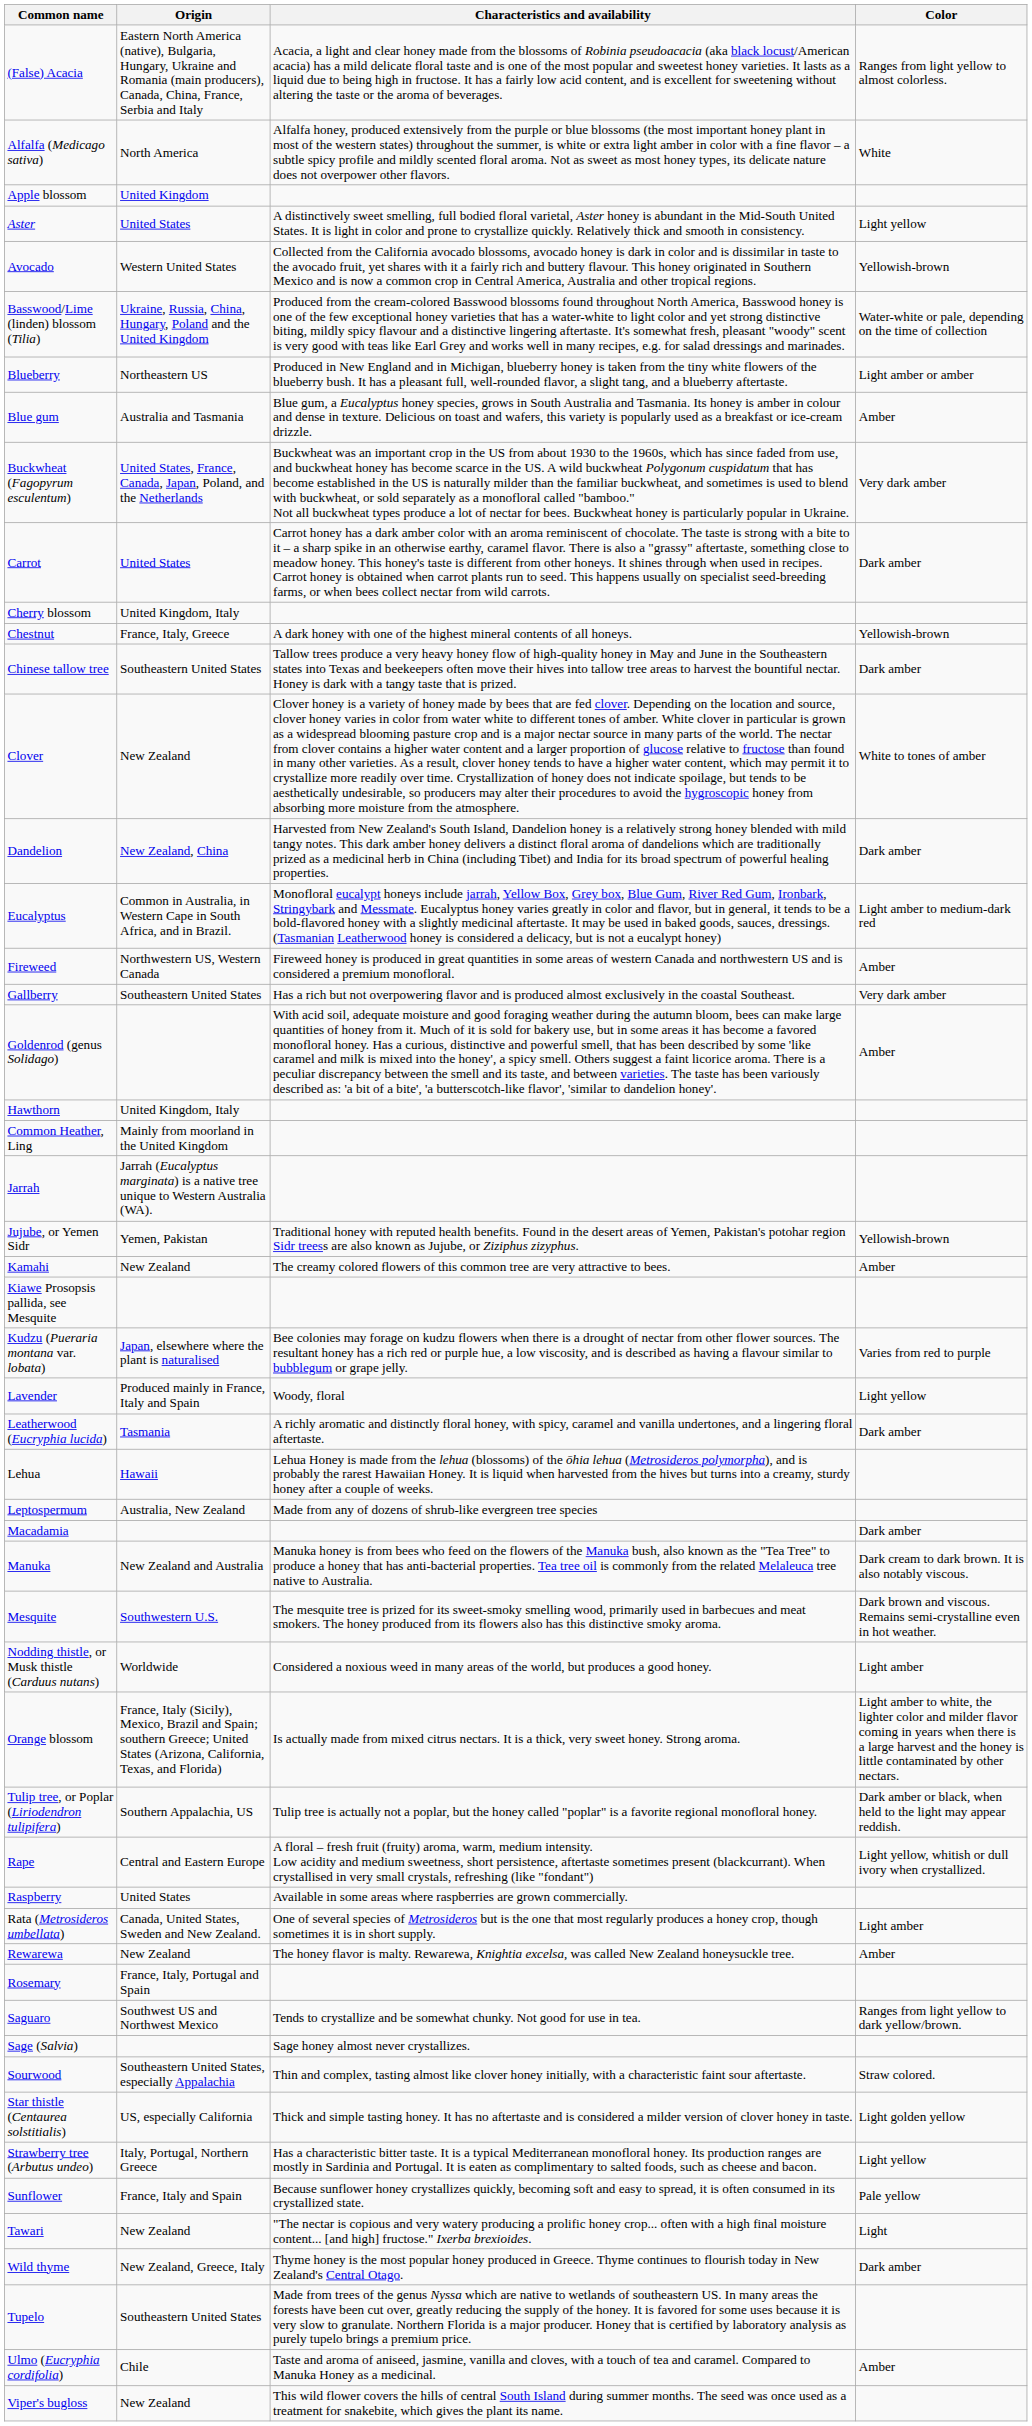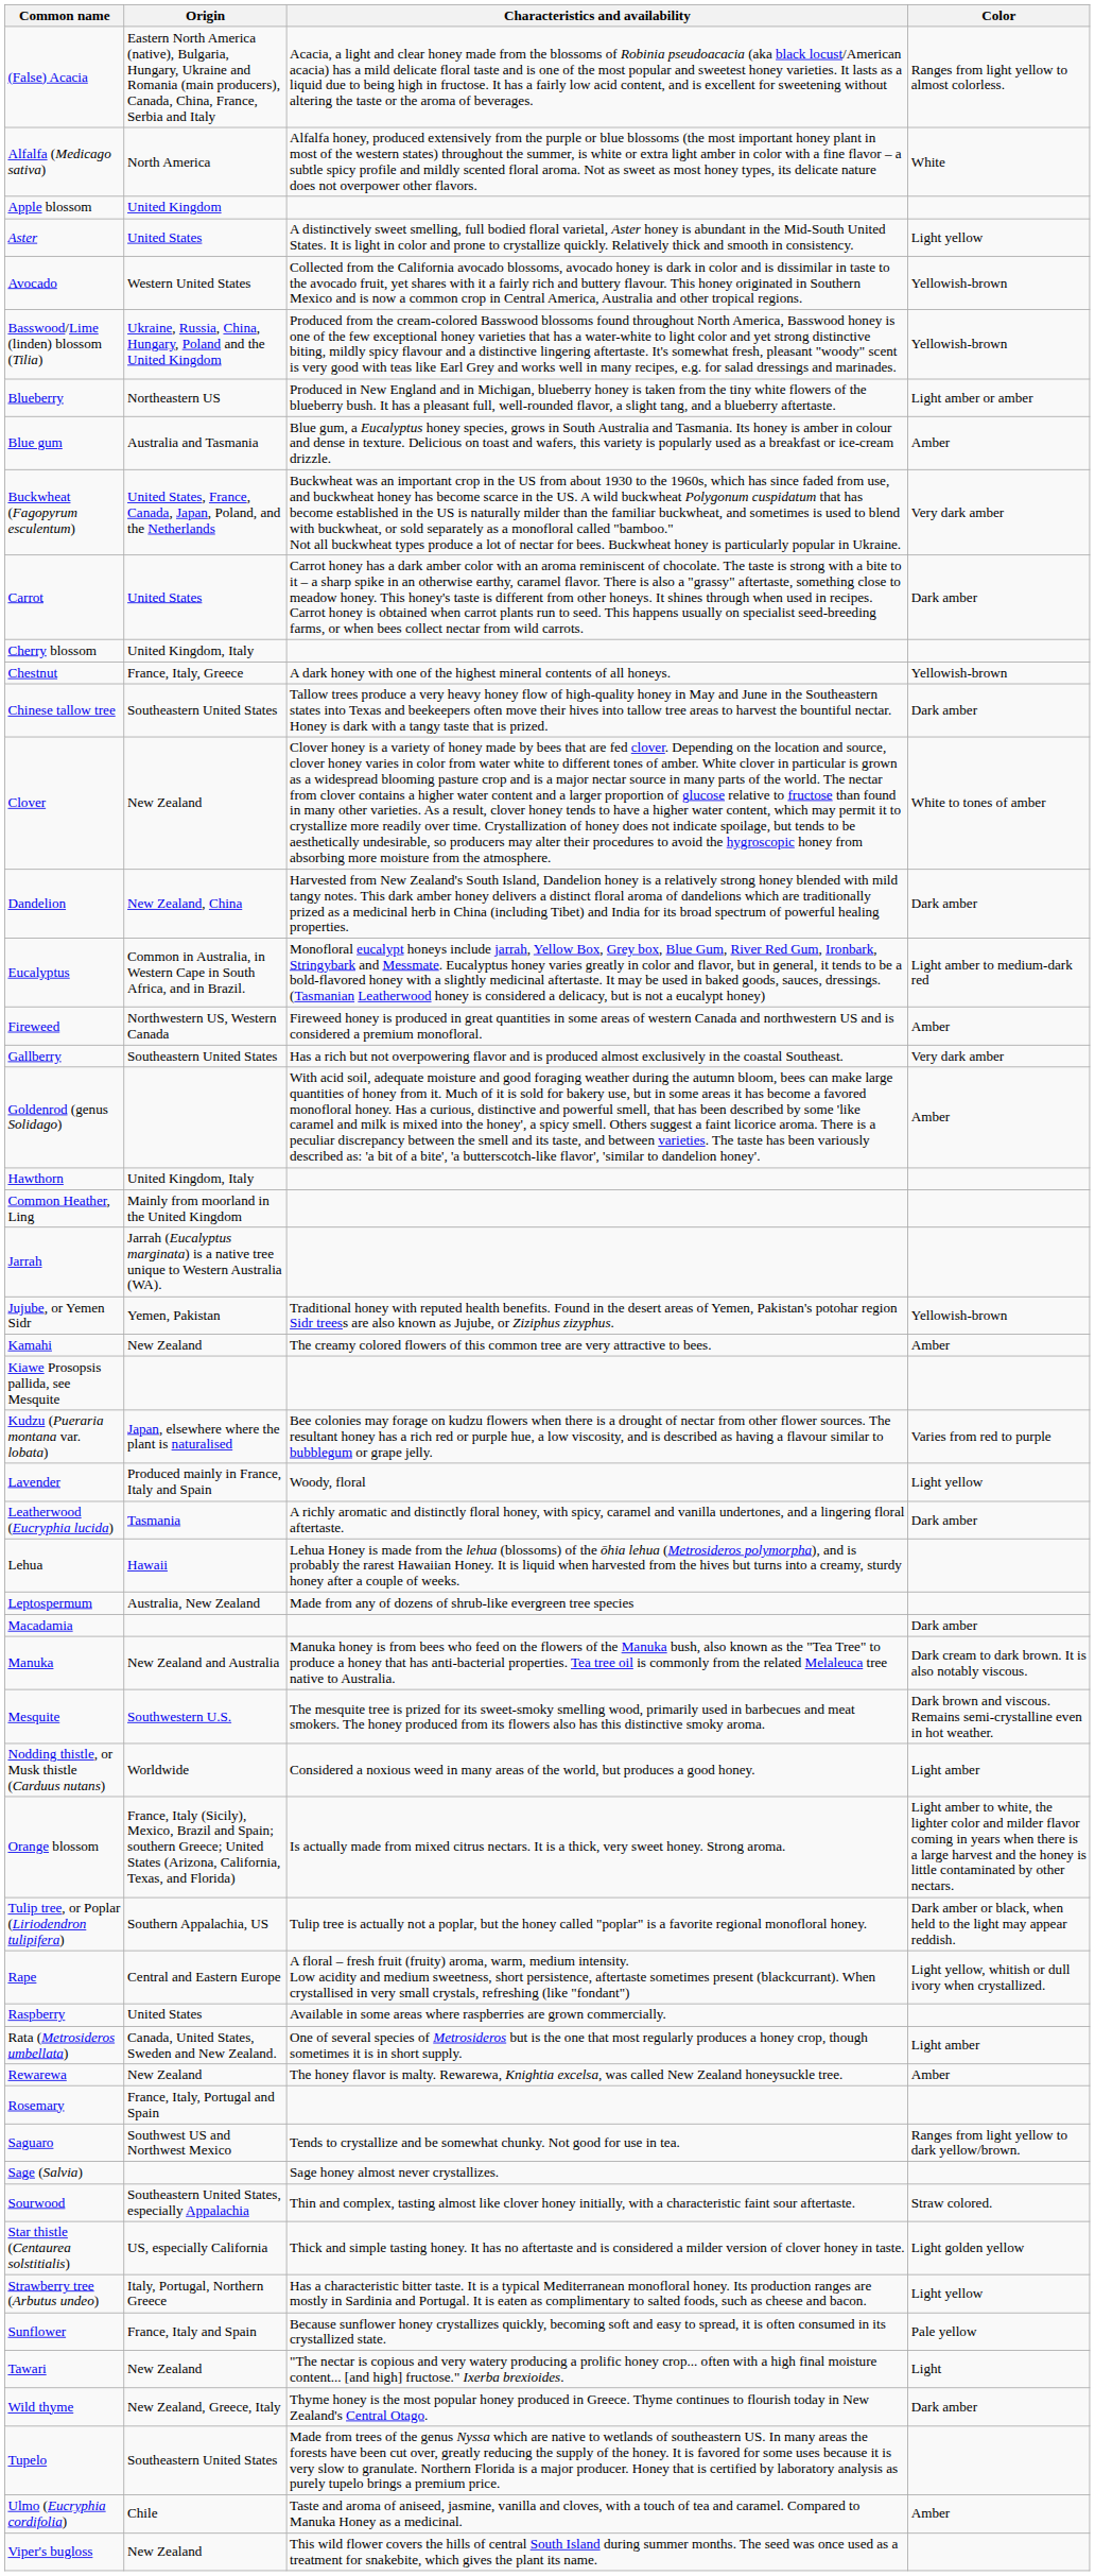Basswood/Lime (linden) blossom (Tilia) | Color: Water-white or pale, depending on the time of collection -> Yellowish-brown
